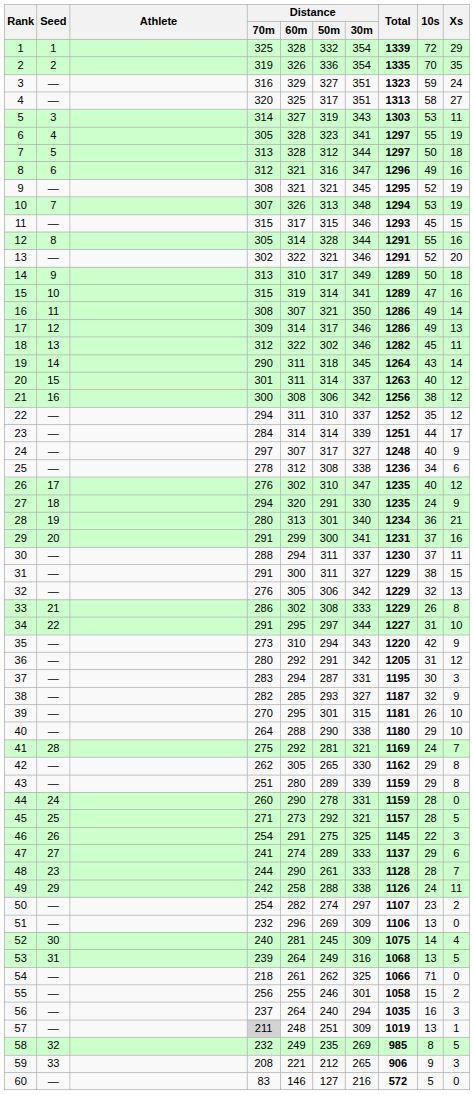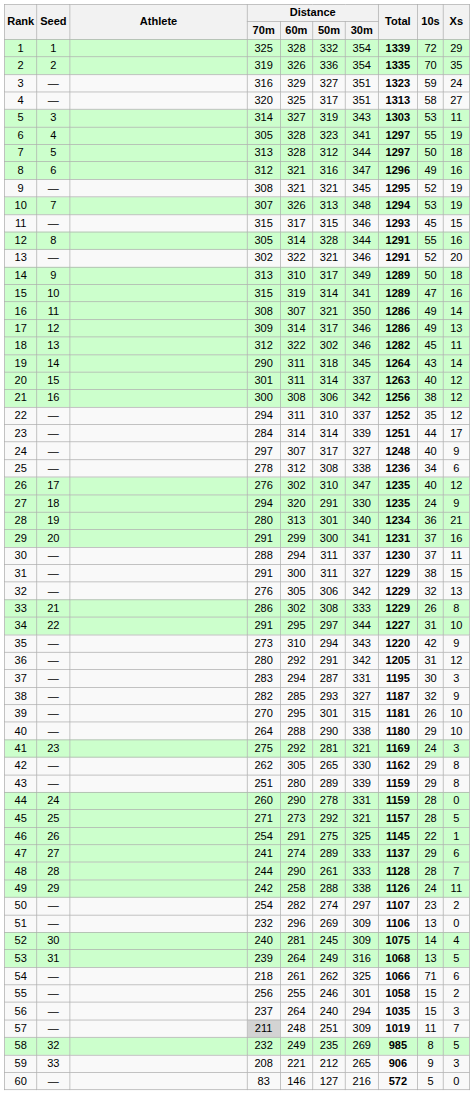41 | Seed: 28 -> 23
41 | Xs: 7 -> 3
46 | Xs: 3 -> 1
48 | Seed: 23 -> 28
54 | Xs: 0 -> 6
56 | 10s: 16 -> 15
57 | 10s: 13 -> 11
57 | Xs: 1 -> 7
